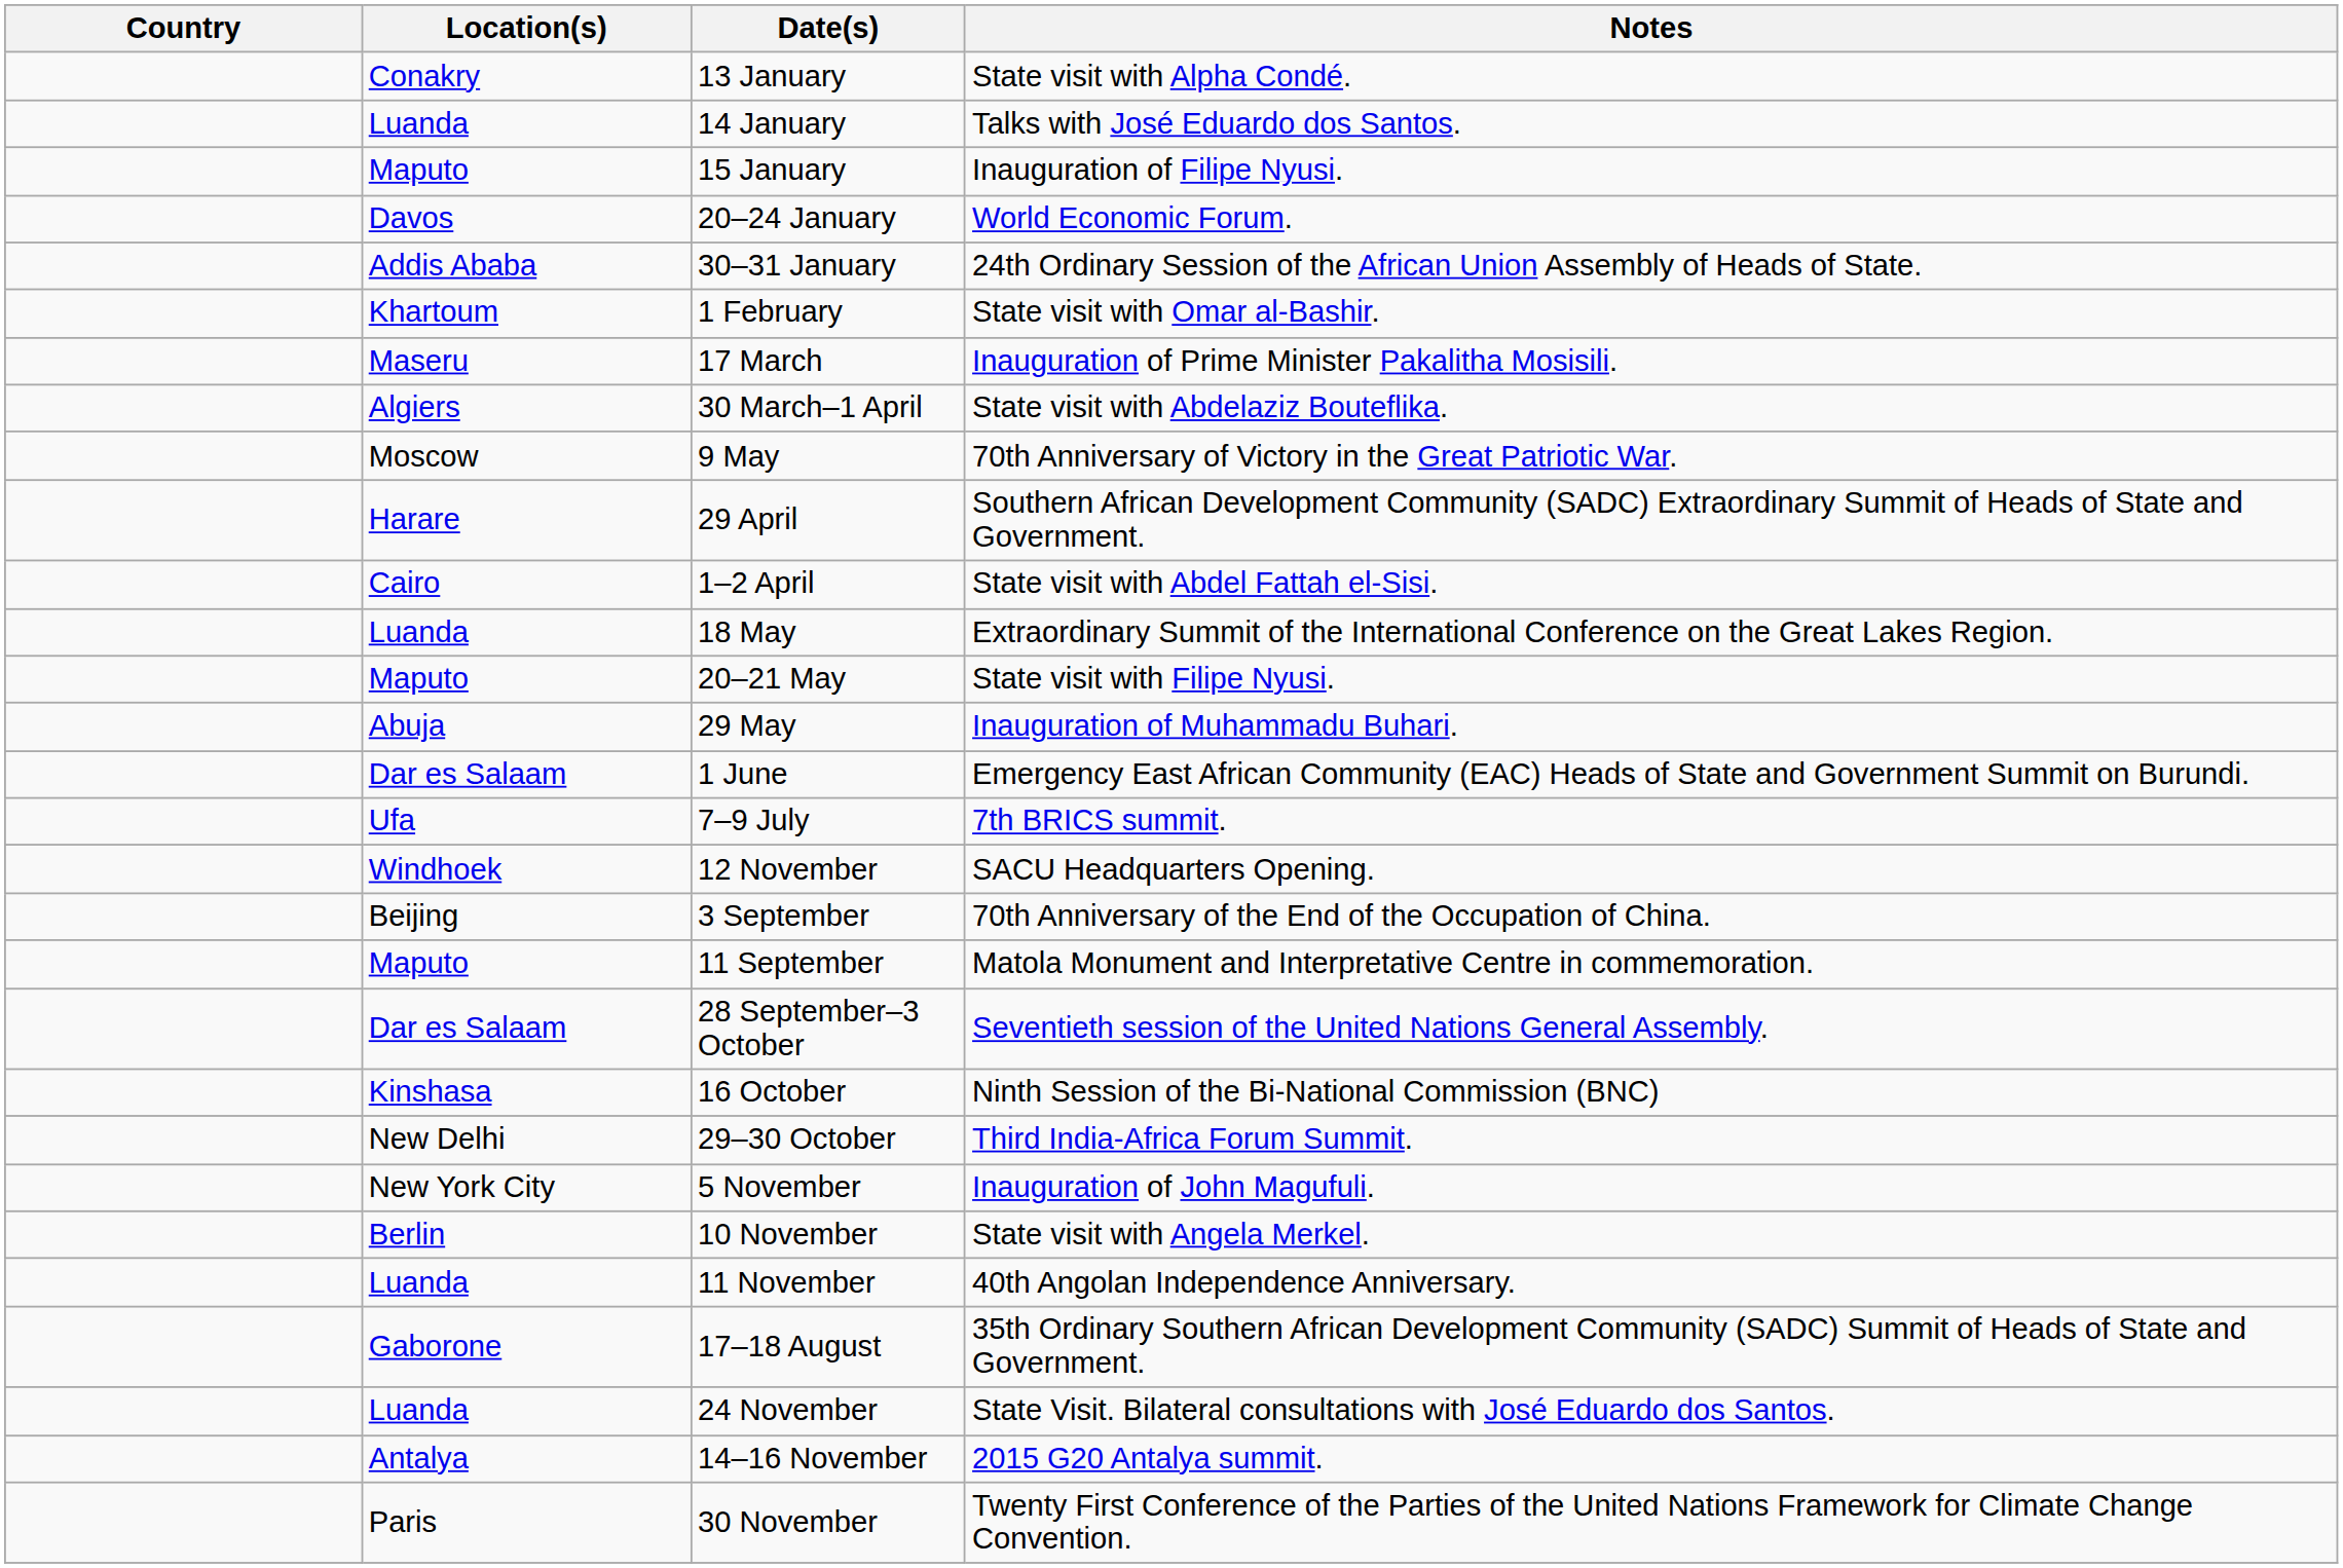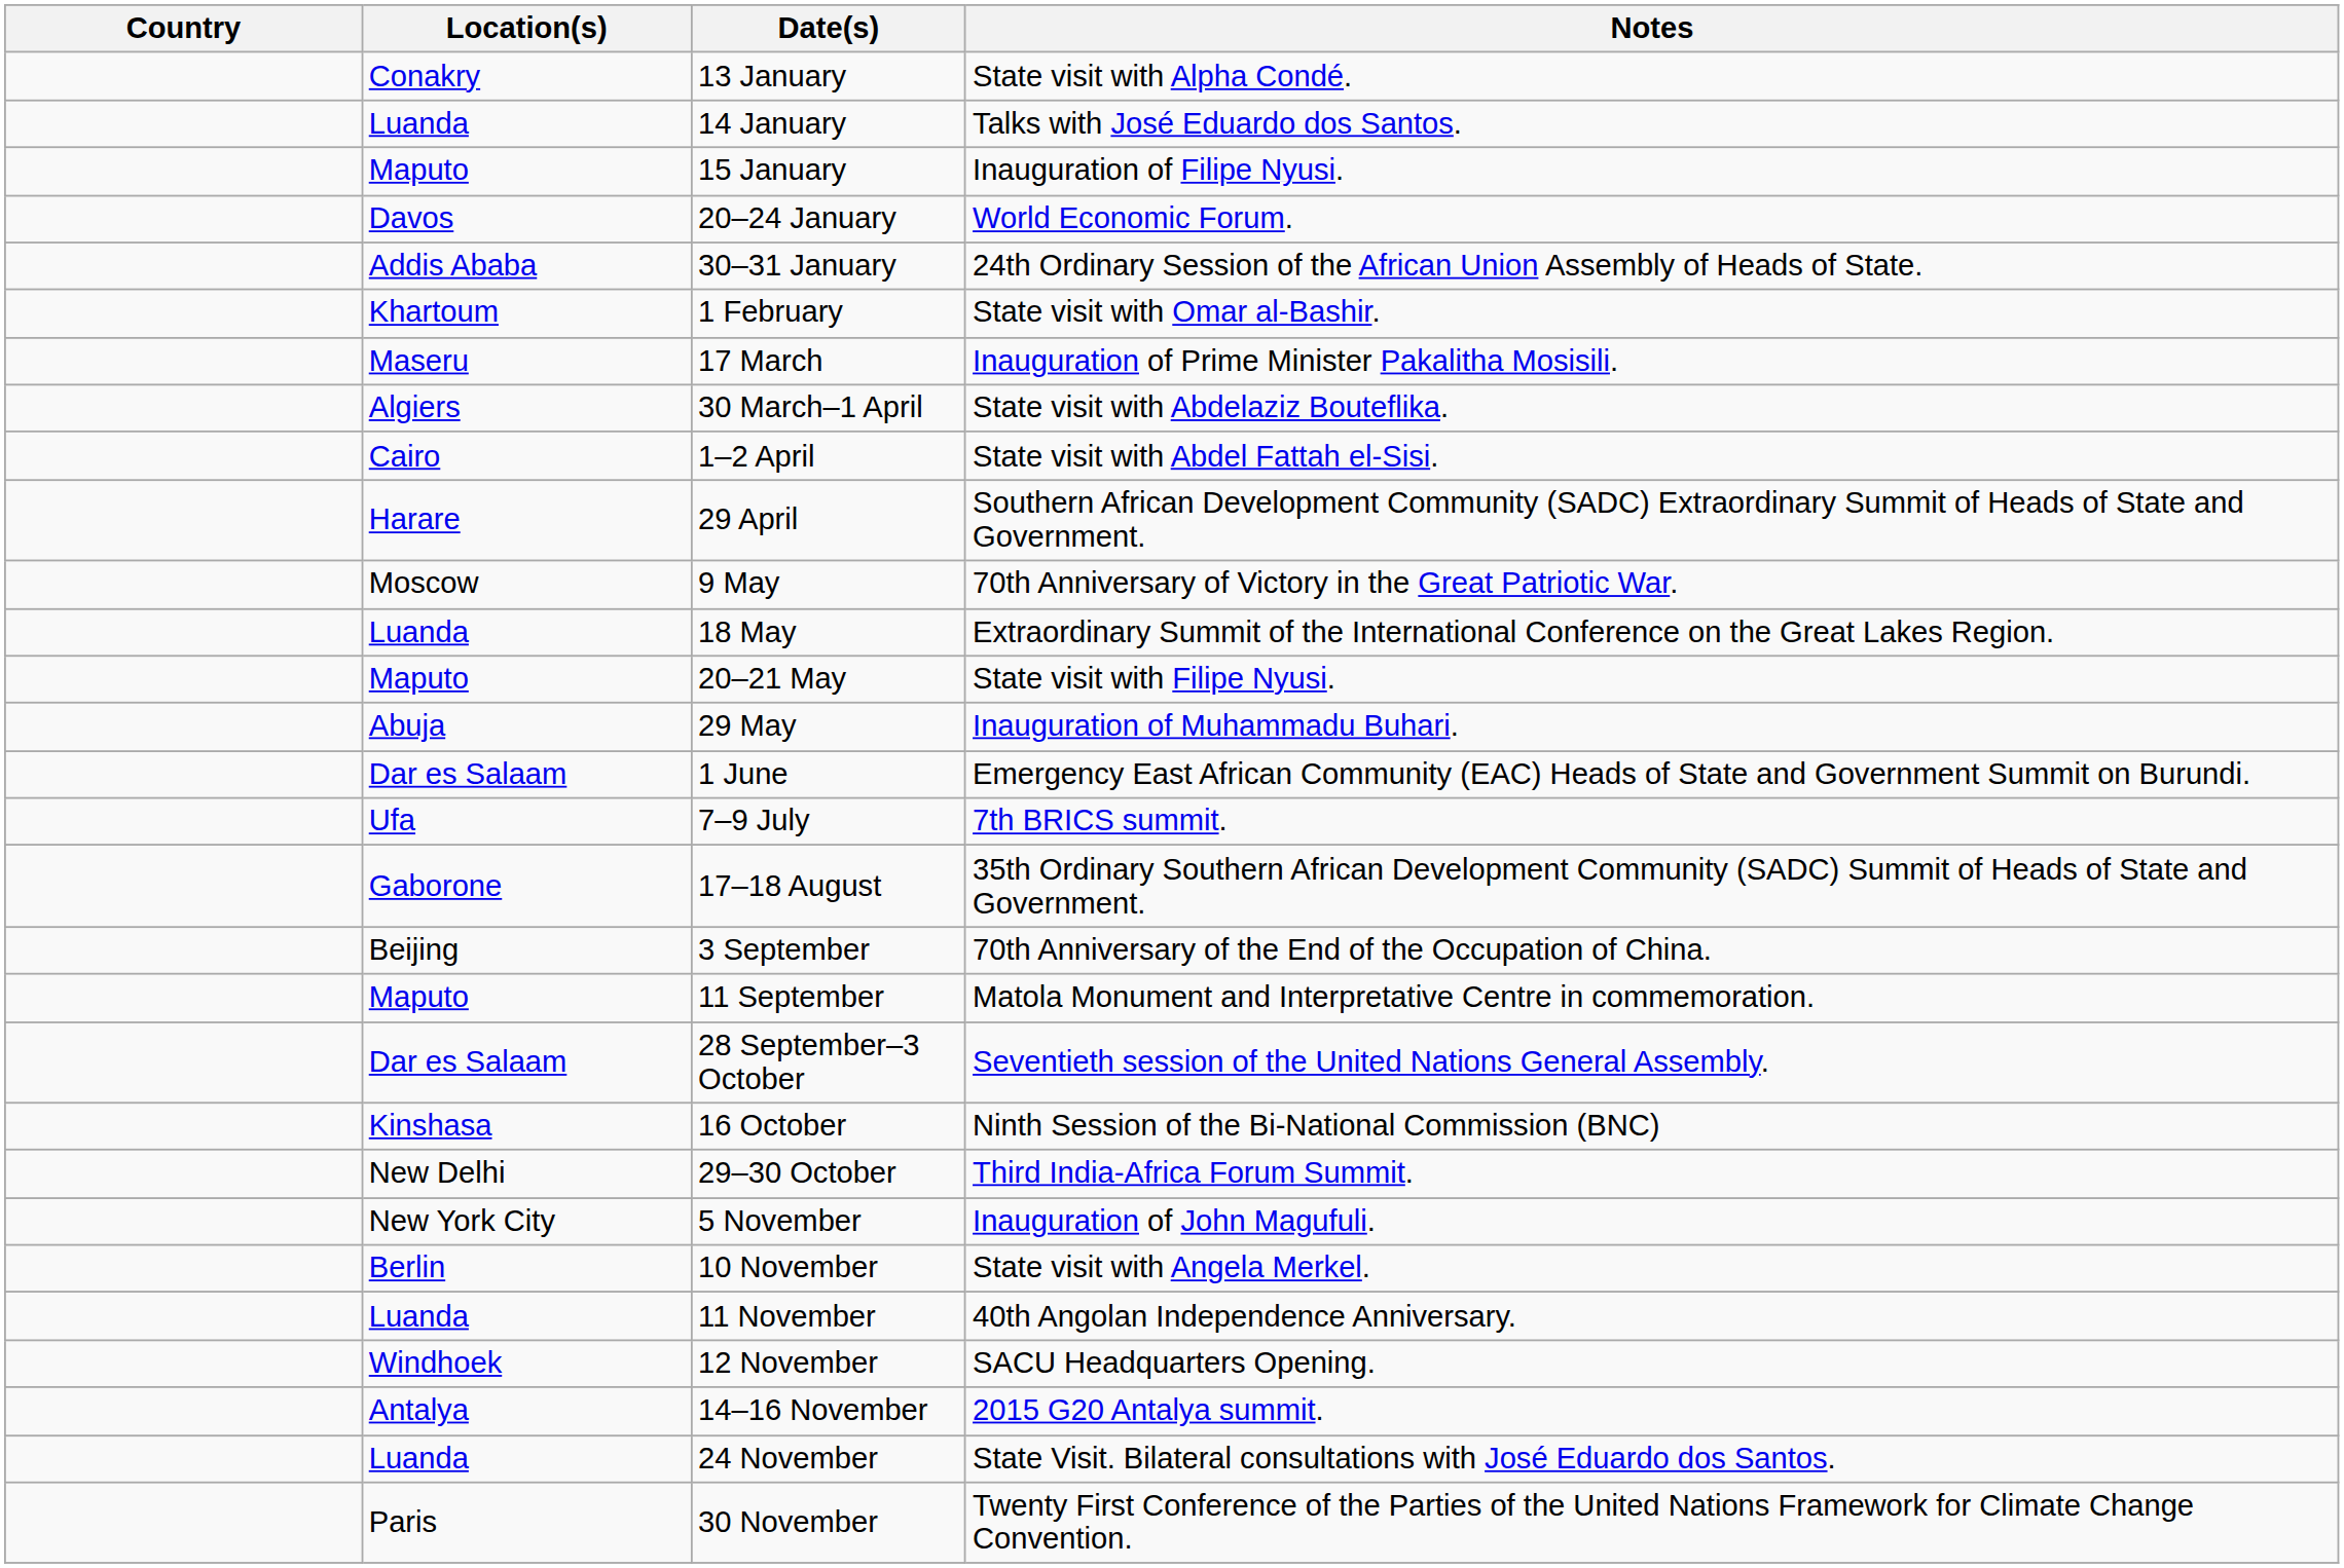rows swapped: 1–2 April <-> 9 May
rows swapped: 17–18 August <-> 12 November
rows swapped: 14–16 November <-> 24 November
